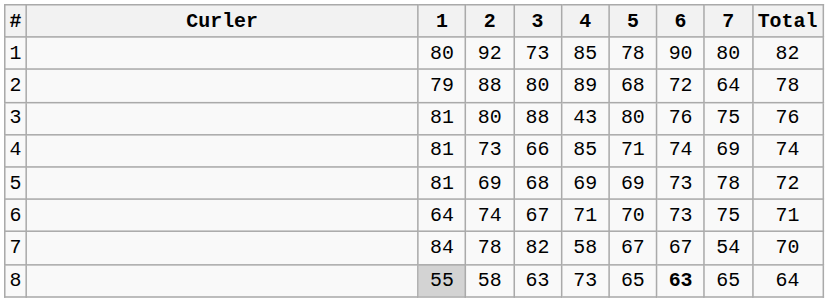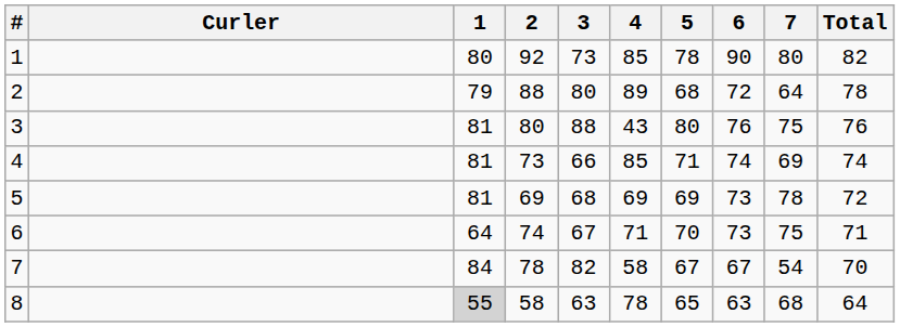8 | 4: 73 -> 78
8 | 6: bold -> normal
8 | 7: 65 -> 68
